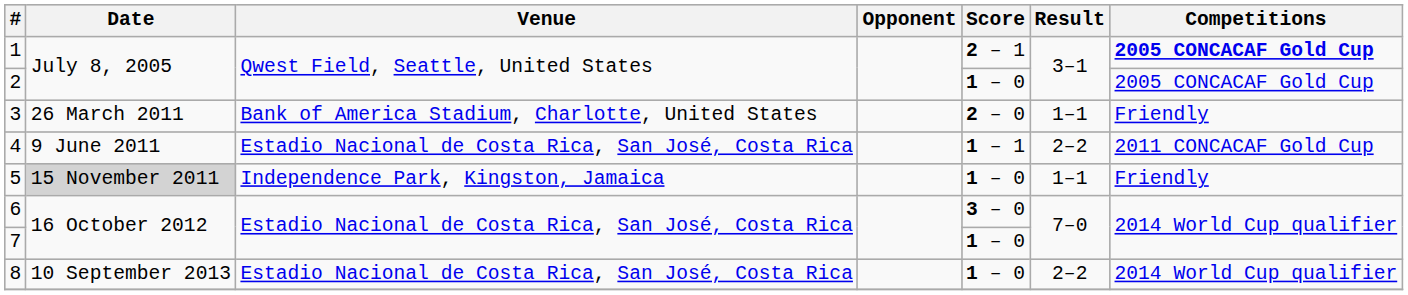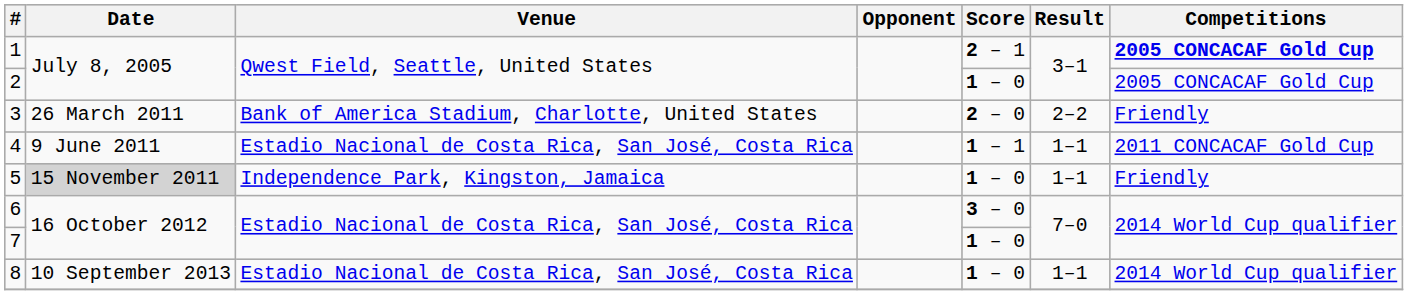3 | Result: 1–1 -> 2–2
4 | Result: 2–2 -> 1–1
8 | Result: 2–2 -> 1–1
